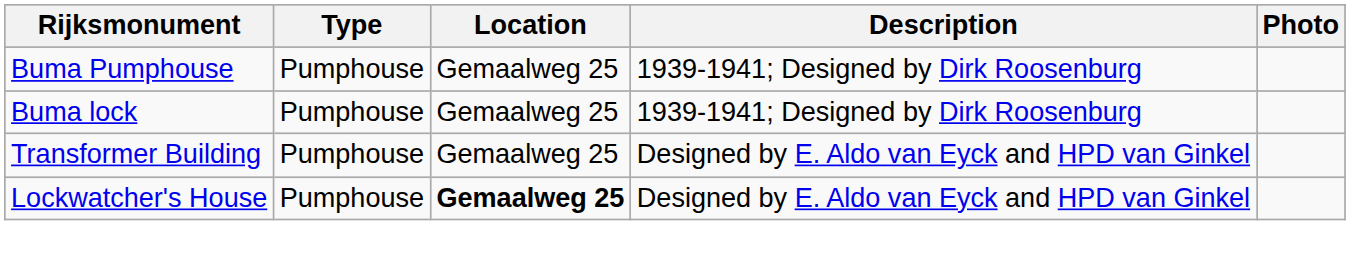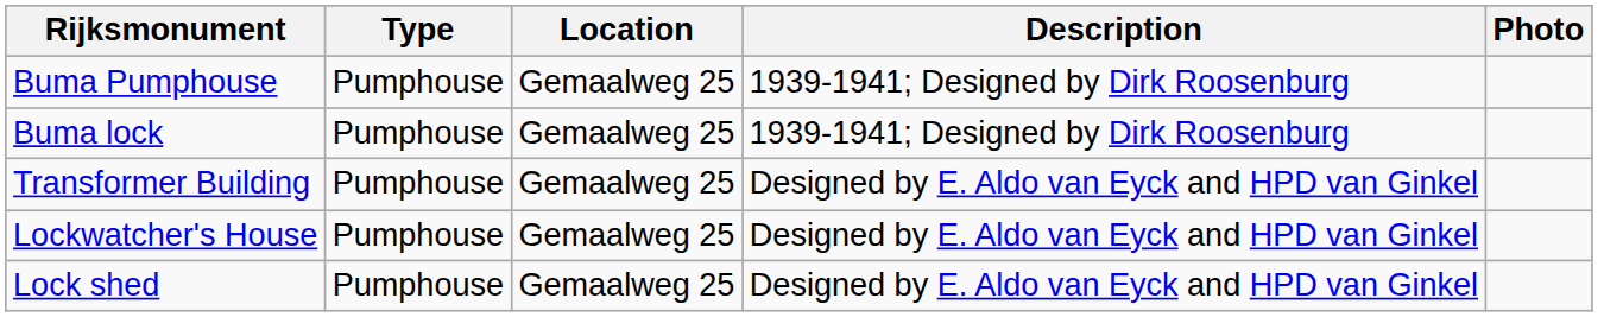Lockwatcher's House | Location: bold -> normal
+ row: Lock shed | Pumphouse | Gemaalweg 25 | Designed by E. Aldo van Eyck and HPD van Ginkel
